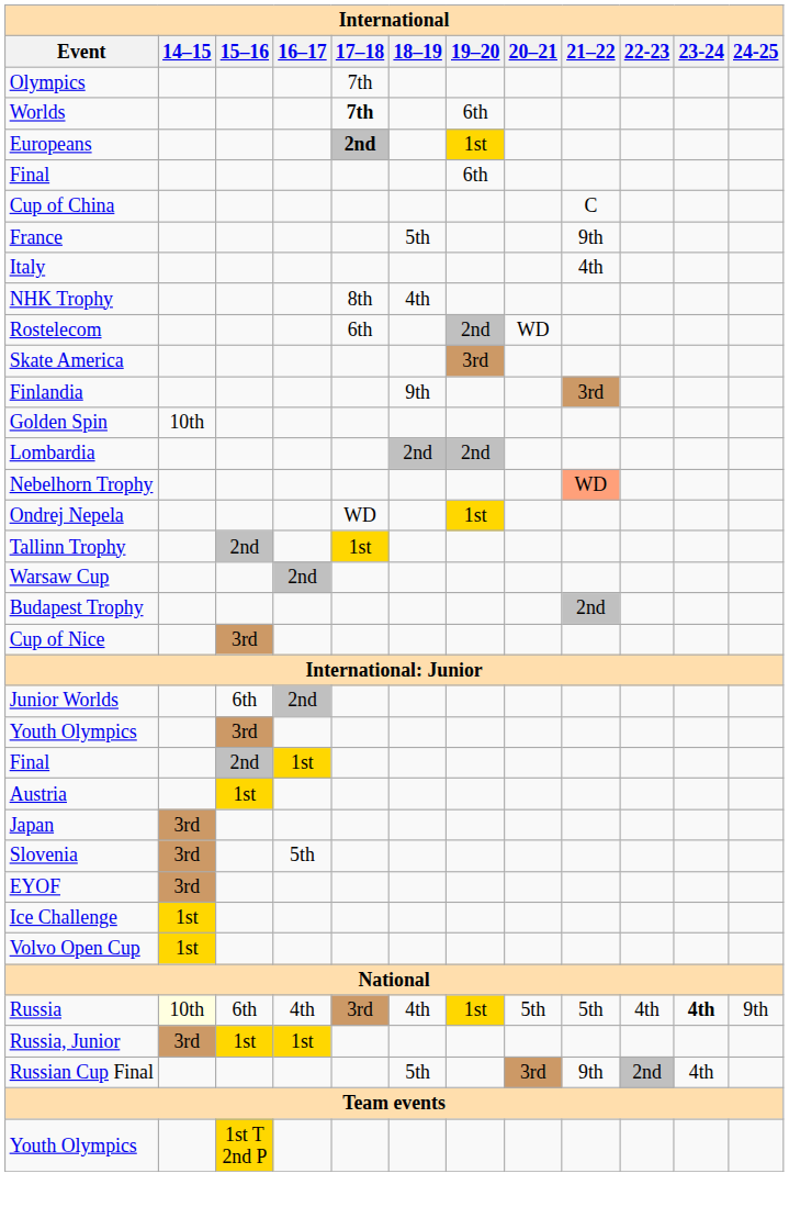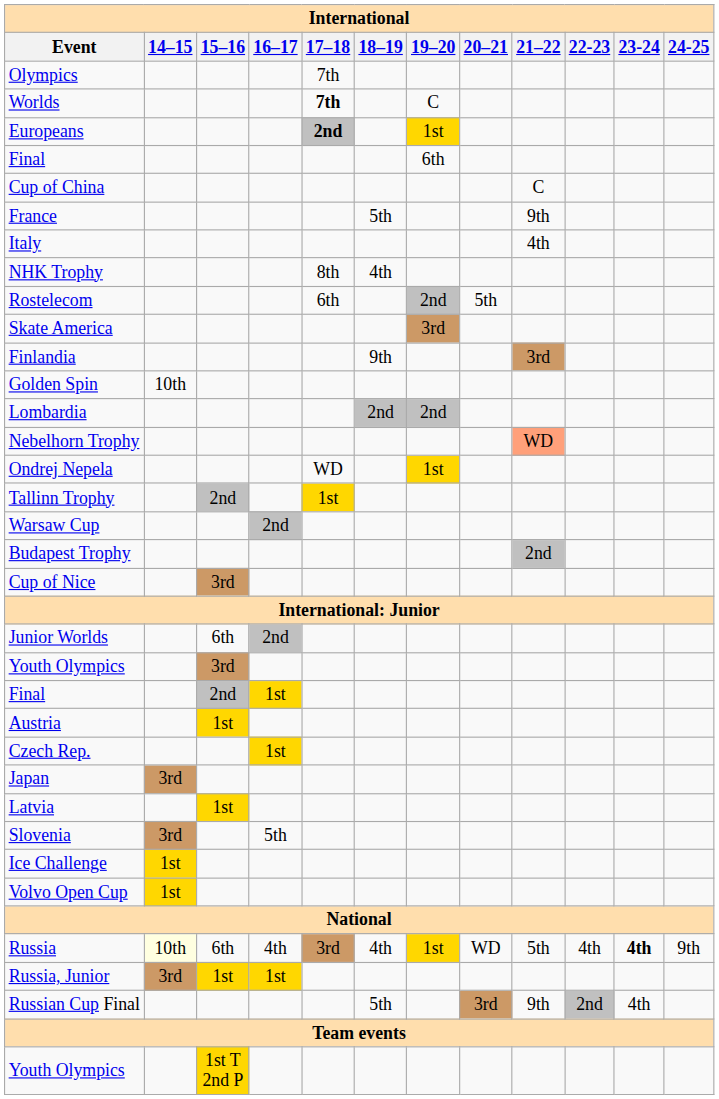Worlds | 19–20: 6th -> C
Rostelecom | 20–21: WD -> 5th
+ row: Czech Rep. | 1st
+ row: Latvia | 1st
- row: EYOF | 3rd
Russia | 20–21: 5th -> WD
